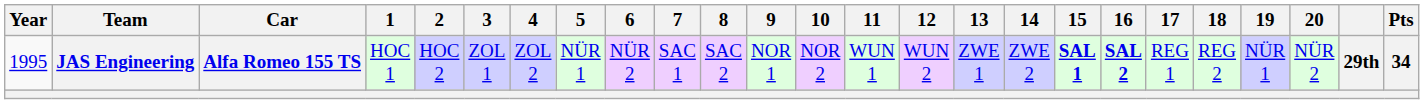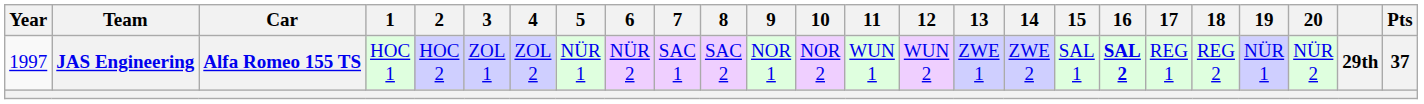JAS Engineering | Year: 1995 -> 1997
JAS Engineering | 15: bold -> normal
JAS Engineering | Pts: 34 -> 37
